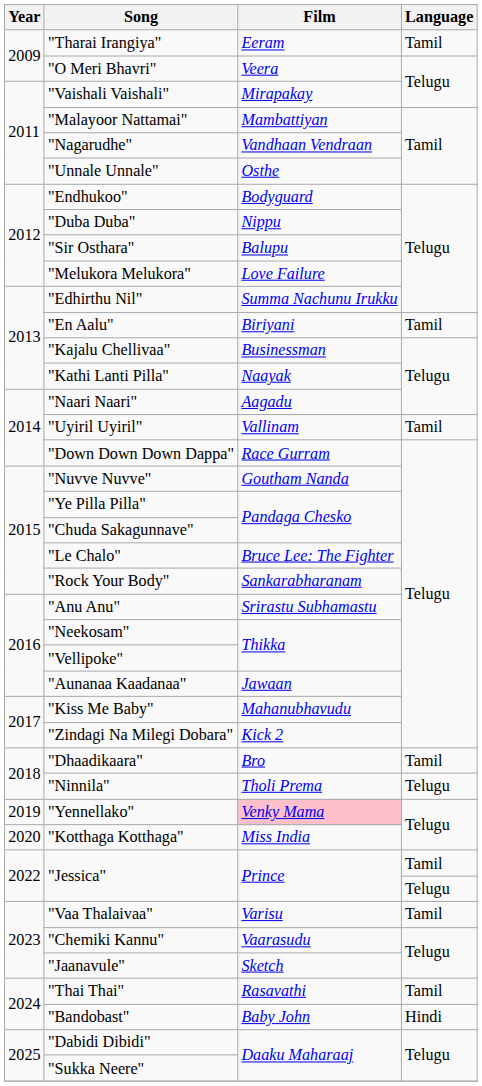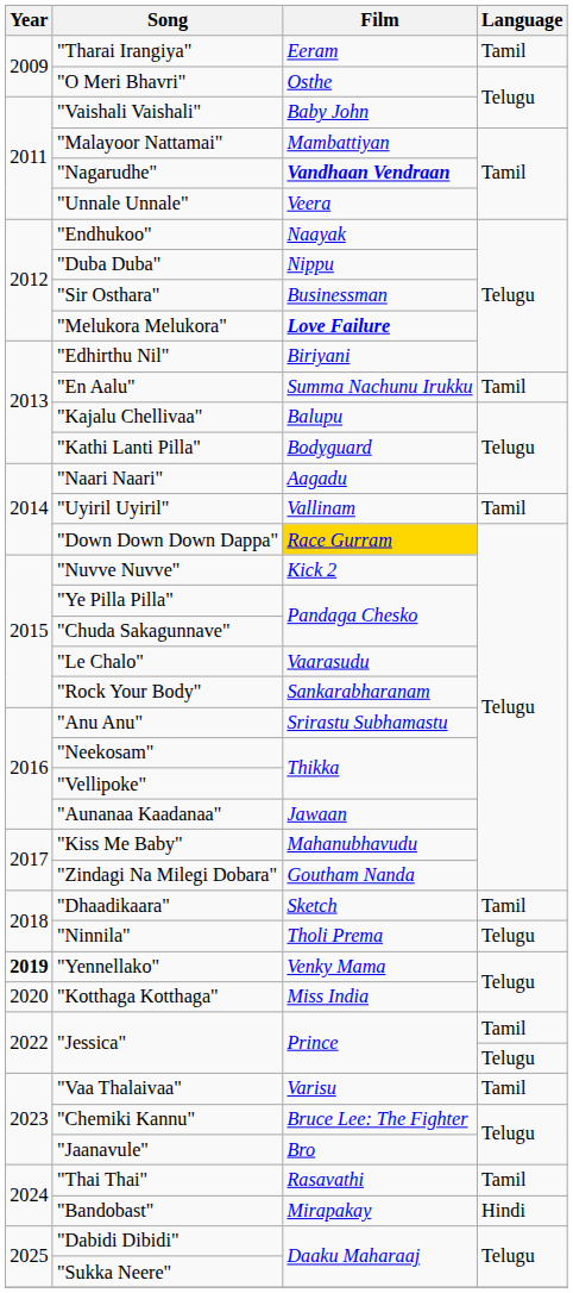"O Meri Bhavri" | Film: Veera -> Osthe
"Vaishali Vaishali" | Film: Mirapakay -> Baby John
"Nagarudhe" | Film: normal -> bold
"Unnale Unnale" | Film: Osthe -> Veera
"Endhukoo" | Film: Bodyguard -> Naayak
"Sir Osthara" | Film: Balupu -> Businessman
"Melukora Melukora" | Film: normal -> bold
"Edhirthu Nil" | Film: Summa Nachunu Irukku -> Biriyani
"En Aalu" | Film: Biriyani -> Summa Nachunu Irukku
"Kajalu Chellivaa" | Film: Businessman -> Balupu
"Kathi Lanti Pilla" | Film: Naayak -> Bodyguard
"Down Down Down Dappa" | Film: no background -> gold background
"Nuvve Nuvve" | Film: Goutham Nanda -> Kick 2
"Le Chalo" | Film: Bruce Lee: The Fighter -> Vaarasudu
"Zindagi Na Milegi Dobara" | Film: Kick 2 -> Goutham Nanda
"Dhaadikaara" | Film: Bro -> Sketch
"Yennellako" | Year: normal -> bold
"Yennellako" | Film: pink background -> no background
"Chemiki Kannu" | Film: Vaarasudu -> Bruce Lee: The Fighter
"Jaanavule" | Film: Sketch -> Bro
"Bandobast" | Film: Baby John -> Mirapakay
